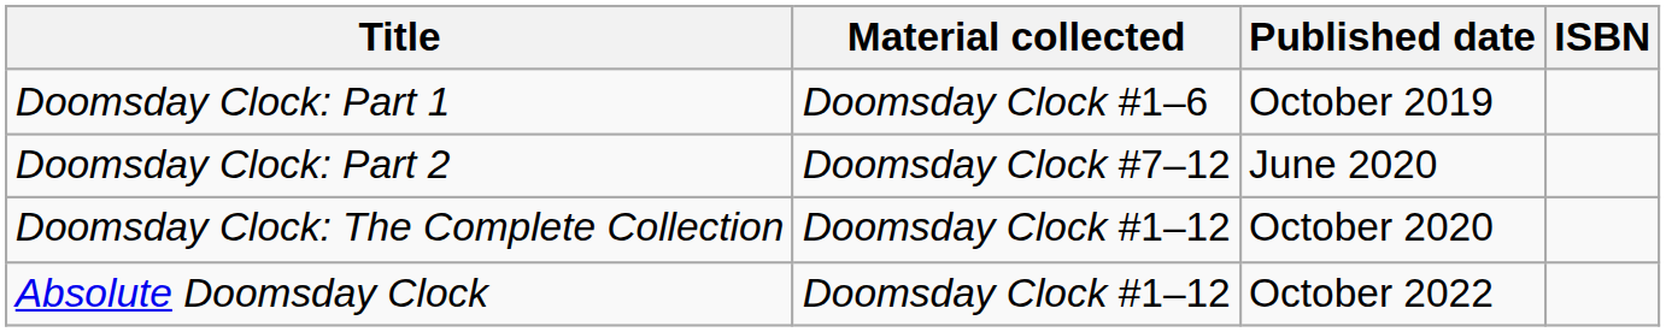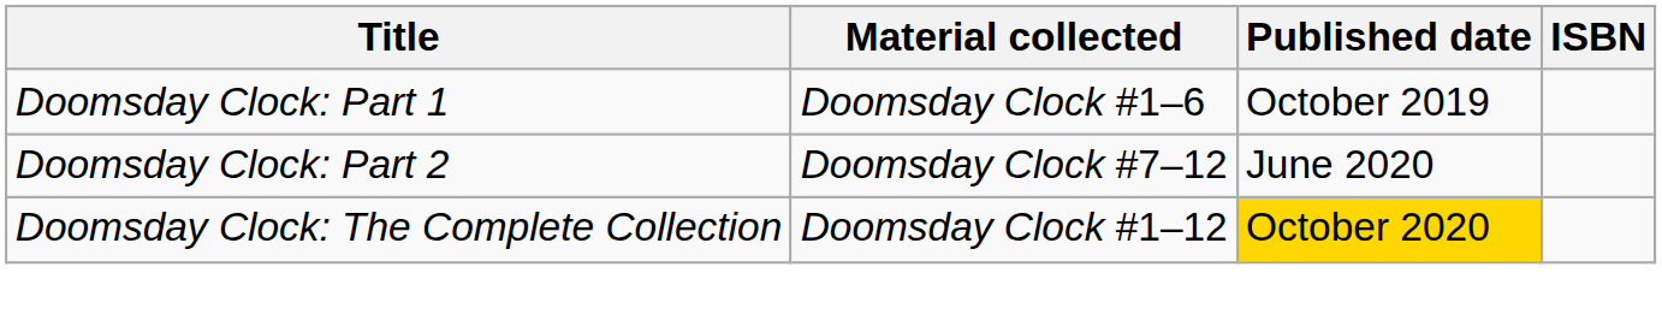Doomsday Clock: The Complete Collection | Published date: no background -> gold background
- row: Absolute Doomsday Clock | Doomsday Clock #1–12 | October 2022
